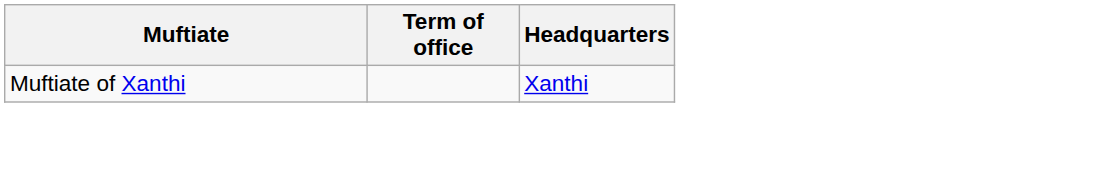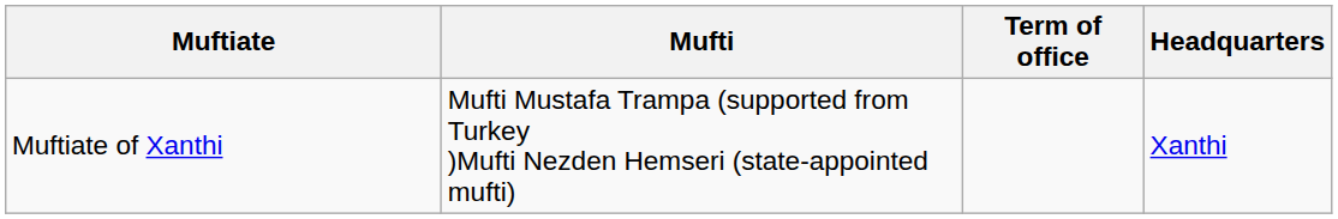+ column: Mufti | Mufti Mustafa Trampa (supported from Turkey )Mufti Nezden Hemseri (state-appointed mufti)
